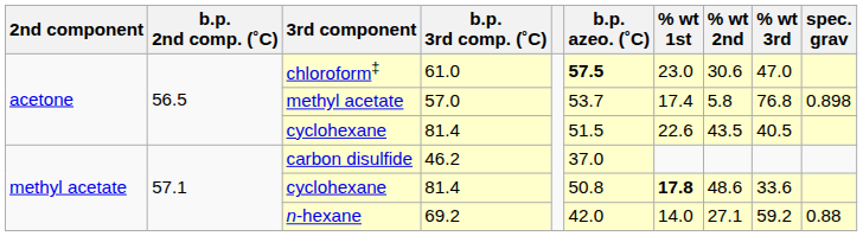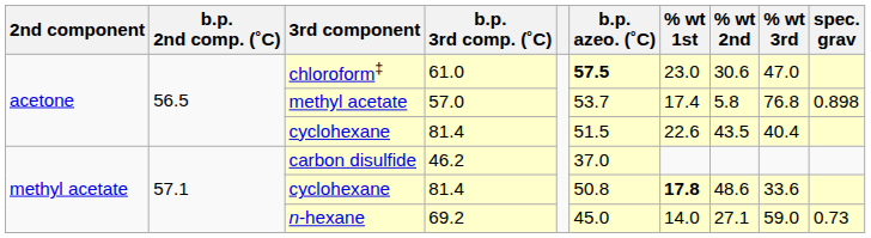acetone / cyclohexane | % wt 3rd: 40.5 -> 40.4
n-hexane | b.p. azeo. (˚C): 42.0 -> 45.0
n-hexane | % wt 3rd: 59.2 -> 59.0
n-hexane | spec. grav: 0.88 -> 0.73
